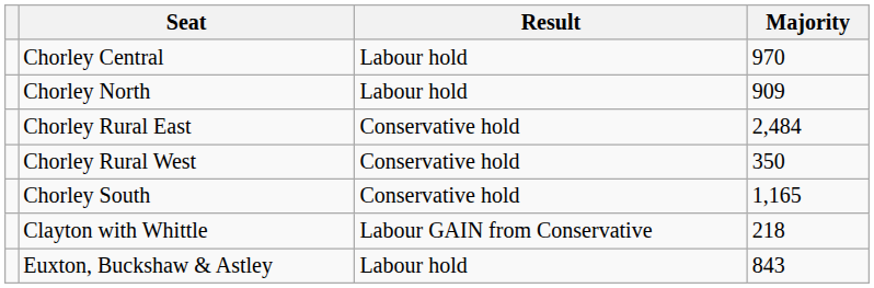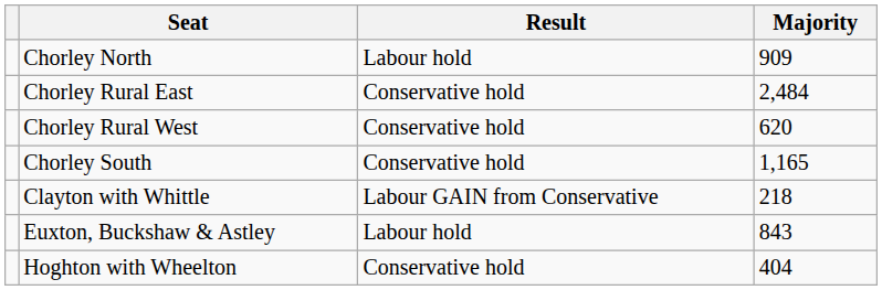- row: Chorley Central | Labour hold | 970
Chorley Rural West | Majority: 350 -> 620
+ row: Hoghton with Wheelton | Conservative hold | 404
